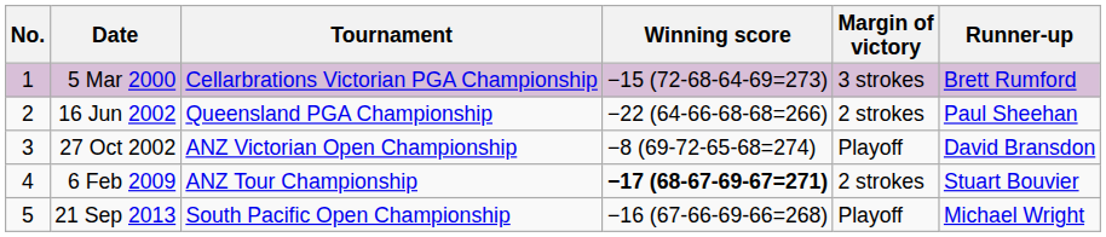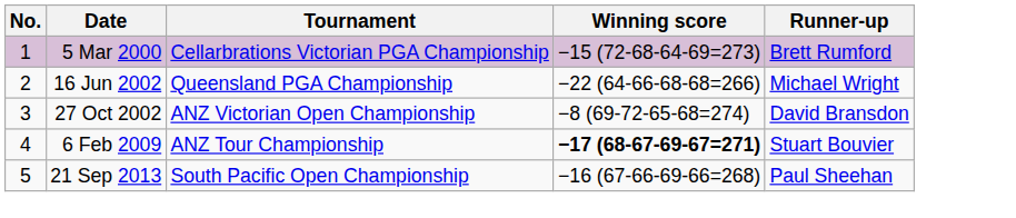- column: Margin of victory | 3 strokes | 2 strokes | Playoff | 2 strokes | Playoff
16 Jun 2002 | Runner-up: Paul Sheehan -> Michael Wright
21 Sep 2013 | Runner-up: Michael Wright -> Paul Sheehan
